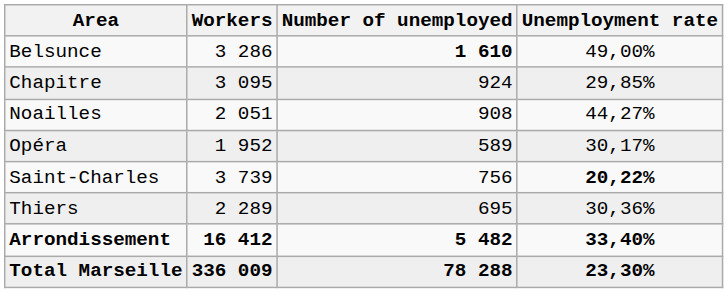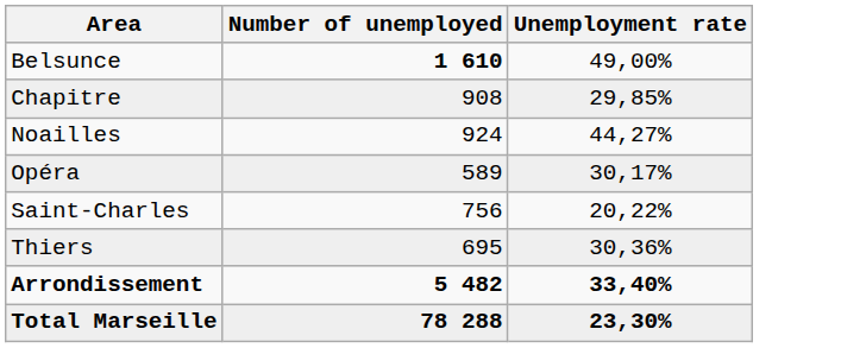- column: Workers | 3 286 | 3 095 | 2 051 | 1 952 | 3 739 | 2 289 | 16 412 | 336 009
Chapitre | Number of unemployed: 924 -> 908
Noailles | Number of unemployed: 908 -> 924
Saint-Charles | Unemployment rate: bold -> normal
